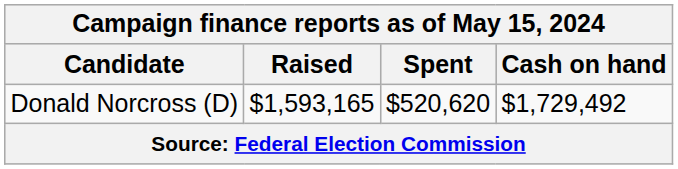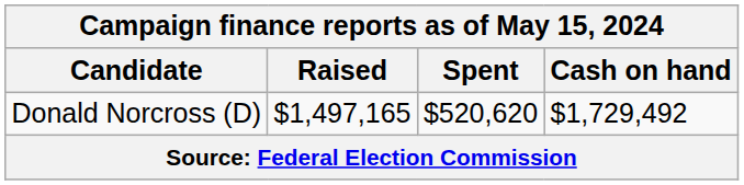Donald Norcross (D) | Raised: $1,593,165 -> $1,497,165
